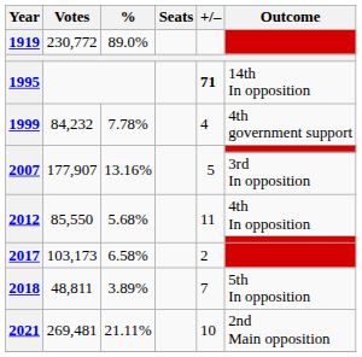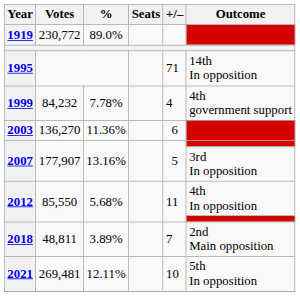1995 | +/–: bold -> normal
+ row: 2003 | 136,270 | 11.36% | 6
- row: 2017 | 103,173 | 6.58% | 2
2018 | Outcome: 5th In opposition -> 2nd Main opposition
2021 | %: 21.11% -> 12.11%
2021 | Outcome: 2nd Main opposition -> 5th In opposition
